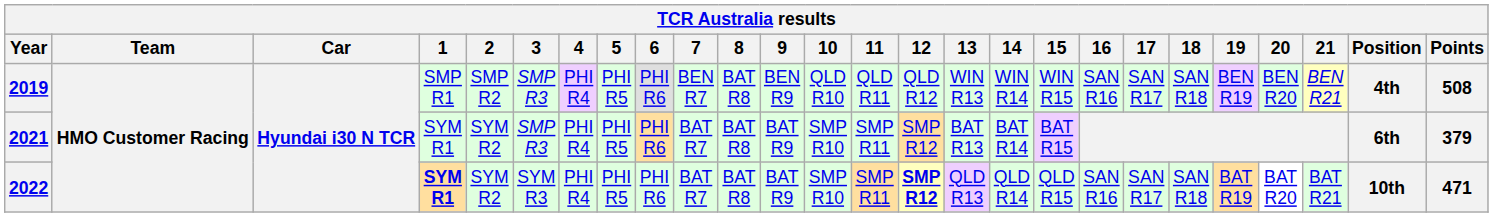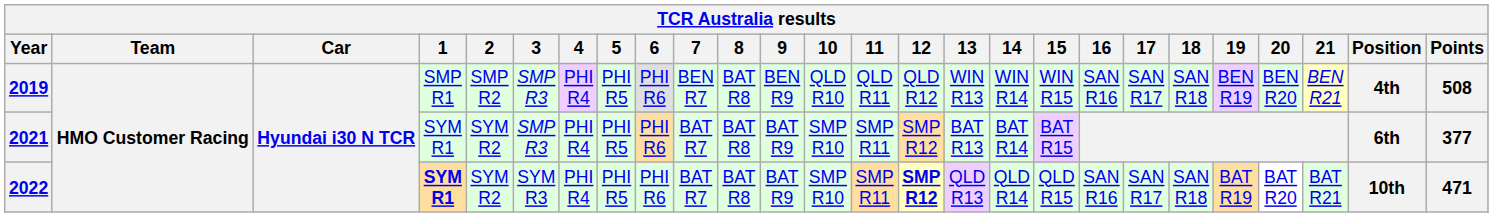2021 | Points: 379 -> 377
